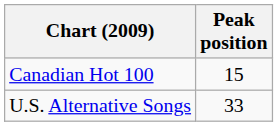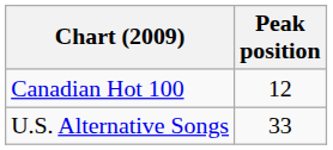Canadian Hot 100 | Peak position: 15 -> 12
